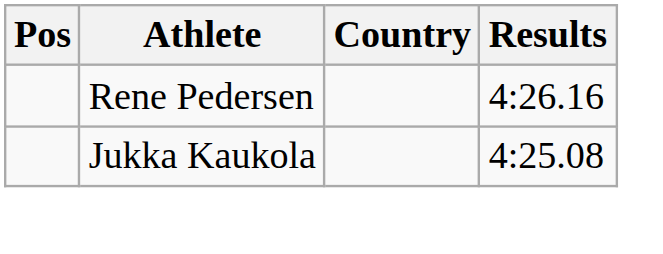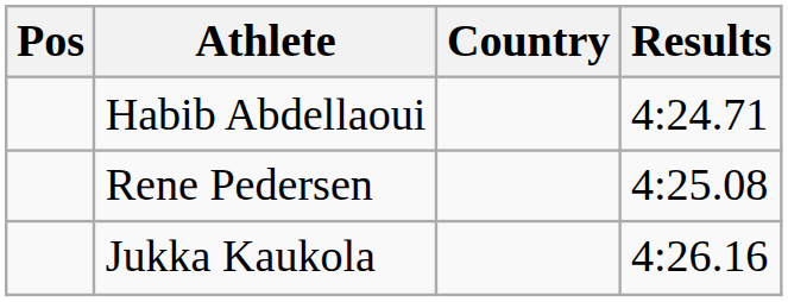+ row: Habib Abdellaoui | 4:24.71
Rene Pedersen | Results: 4:26.16 -> 4:25.08
Jukka Kaukola | Results: 4:25.08 -> 4:26.16
